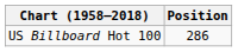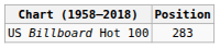US Billboard Hot 100 | Position: 286 -> 283
